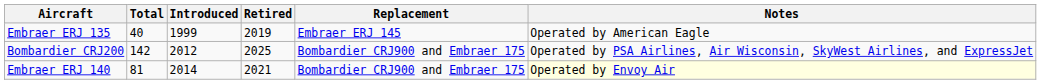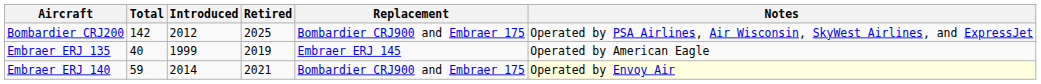rows swapped: Bombardier CRJ200 <-> Embraer ERJ 135
Embraer ERJ 140 | Total: 81 -> 59
